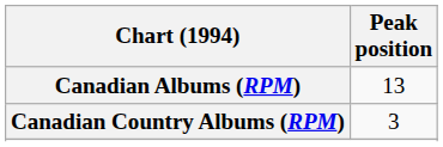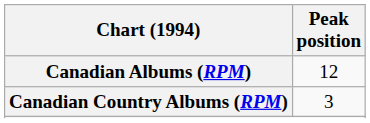Canadian Albums (RPM) | Peak position: 13 -> 12
